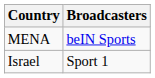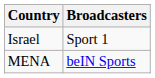rows swapped: Israel <-> MENA
